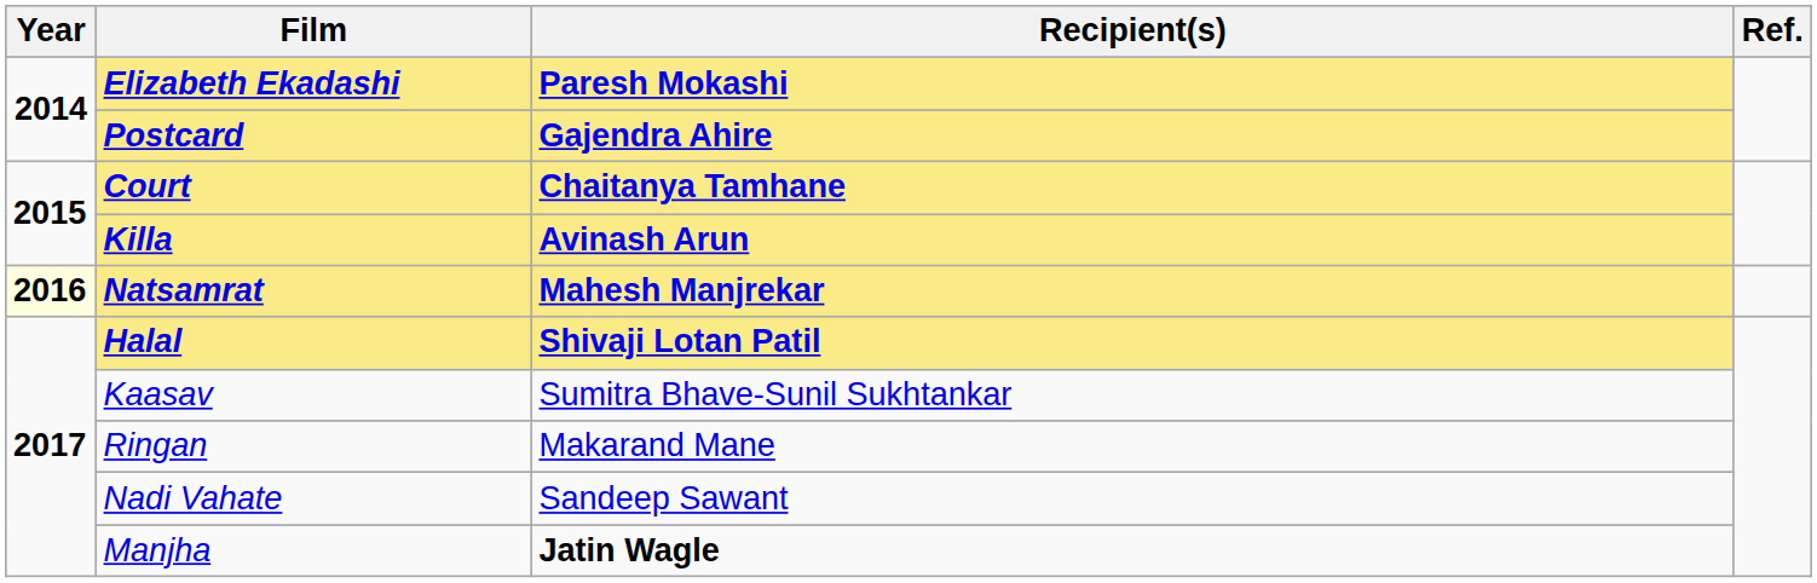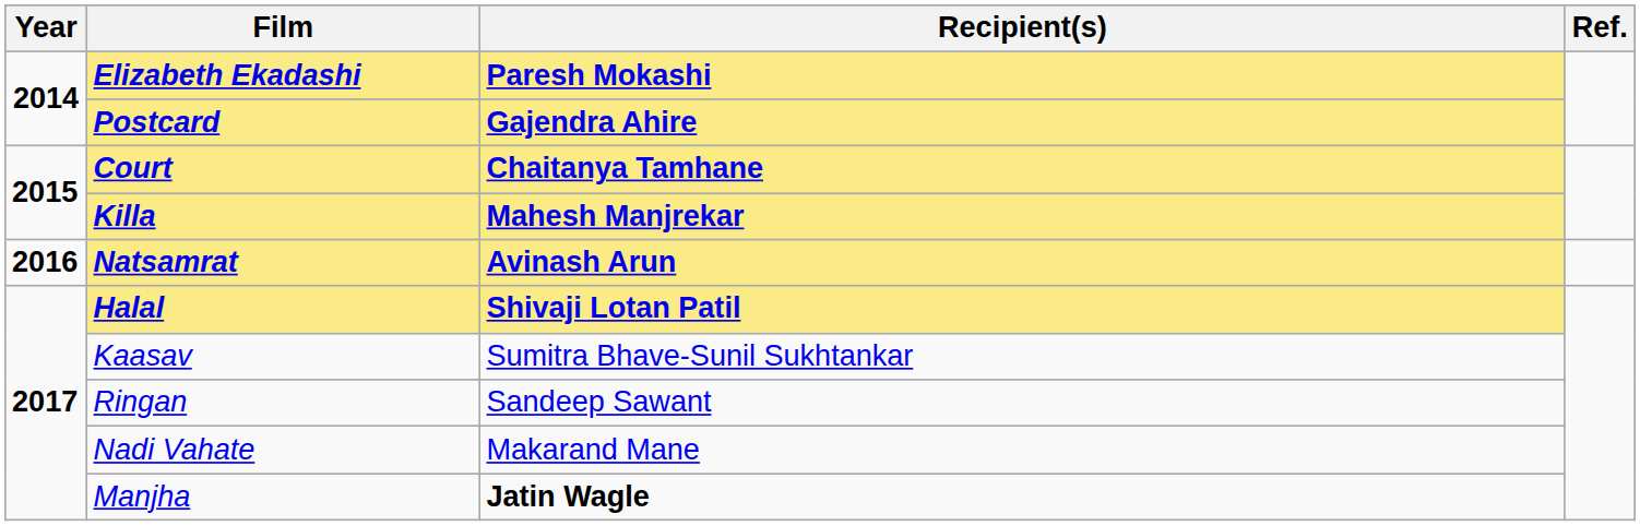Killa | Recipient(s): Avinash Arun -> Mahesh Manjrekar
Natsamrat | Year: lightyellow background -> no background
Natsamrat | Recipient(s): Mahesh Manjrekar -> Avinash Arun
Ringan | Recipient(s): Makarand Mane -> Sandeep Sawant
Nadi Vahate | Recipient(s): Sandeep Sawant -> Makarand Mane
